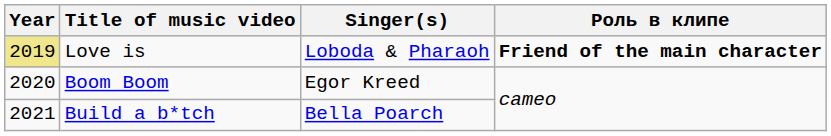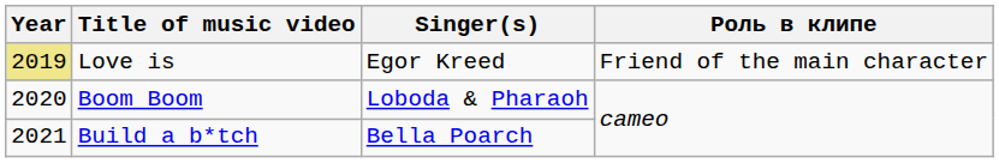Love is | Singer(s): Loboda & Pharaoh -> Egor Kreed
Love is | Роль в клипе: bold -> normal
Boom Boom | Singer(s): Egor Kreed -> Loboda & Pharaoh
